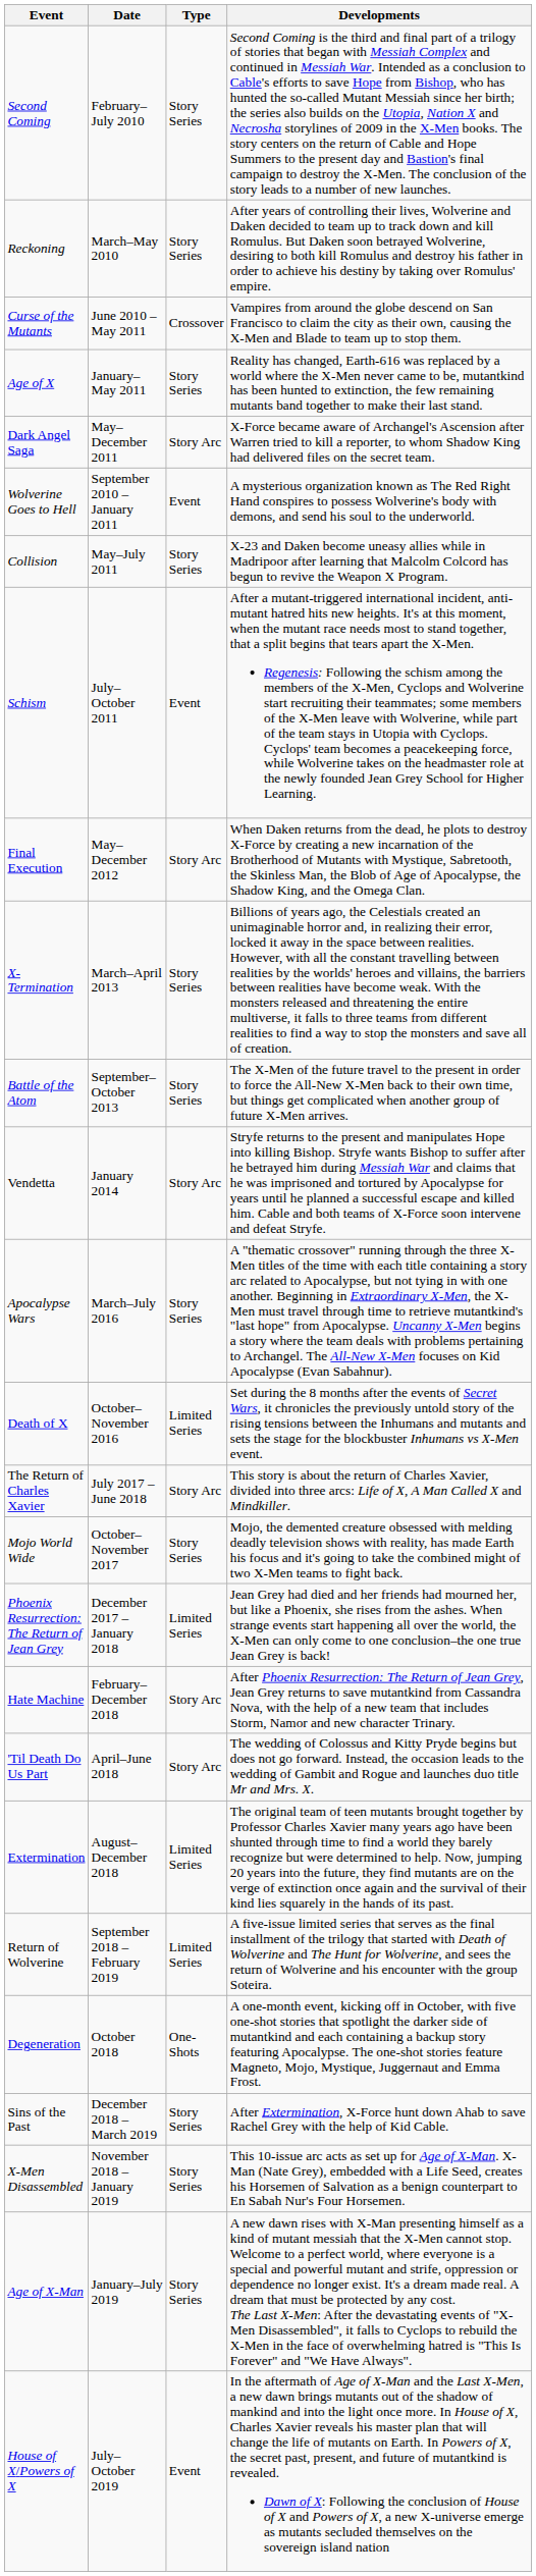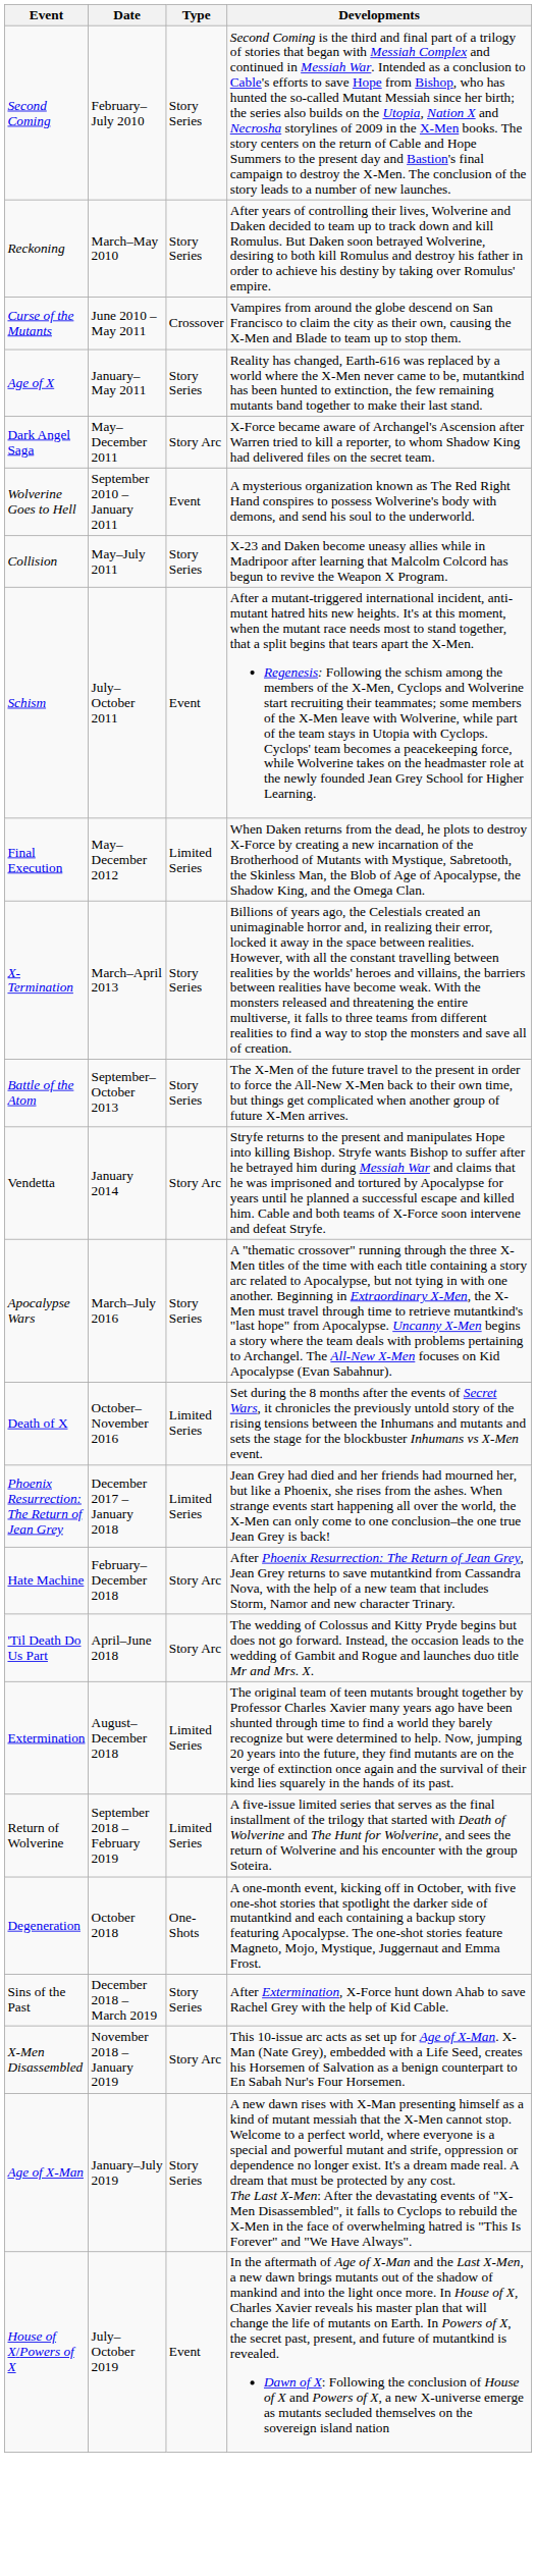Final Execution | Type: Story Arc -> Limited Series
- row: The Return of Charles Xavier | July 2017 – June 2018 | Story Arc | This story is about the return of Charles Xavier, divided into three arcs: Life of X, A Man Called X and Mindkiller.
- row: Mojo World Wide | October–November 2017 | Story Series | Mojo, the demented creature obsessed with melding deadly television shows with reality, has made Earth his focus and it's going to take the combined might of two X-Men teams to fight back.
X-Men Disassembled | Type: Story Series -> Story Arc
